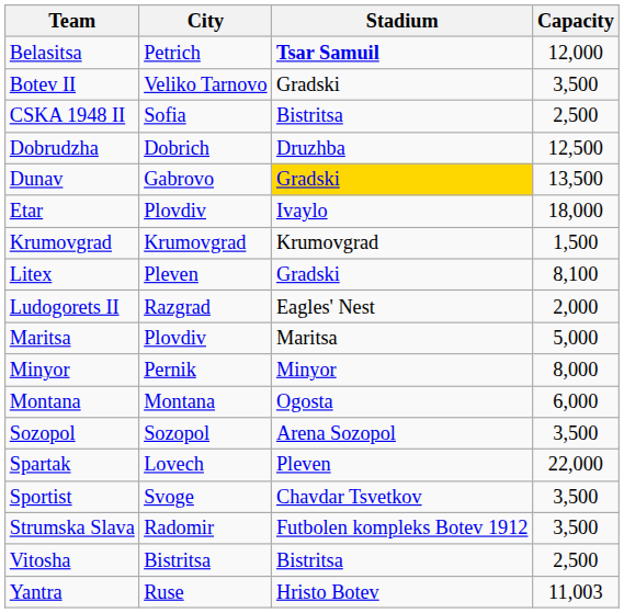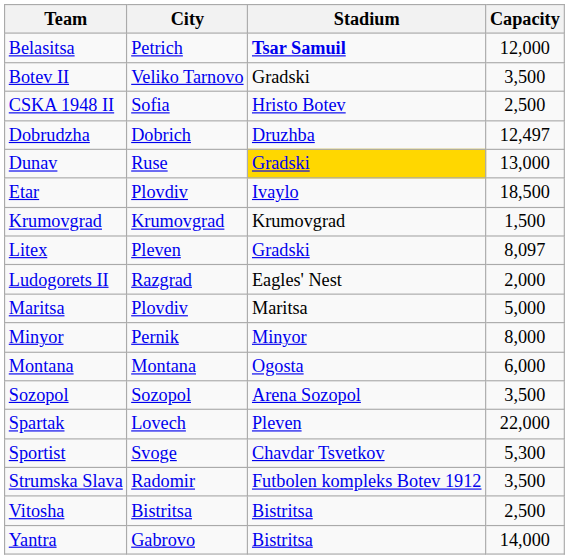CSKA 1948 II | Stadium: Bistritsa -> Hristo Botev
Dobrudzha | Capacity: 12,500 -> 12,497
Dunav | City: Gabrovo -> Ruse
Dunav | Capacity: 13,500 -> 13,000
Etar | Capacity: 18,000 -> 18,500
Litex | Capacity: 8,100 -> 8,097
Sportist | Capacity: 3,500 -> 5,300
Yantra | City: Ruse -> Gabrovo
Yantra | Stadium: Hristo Botev -> Bistritsa
Yantra | Capacity: 11,003 -> 14,000
